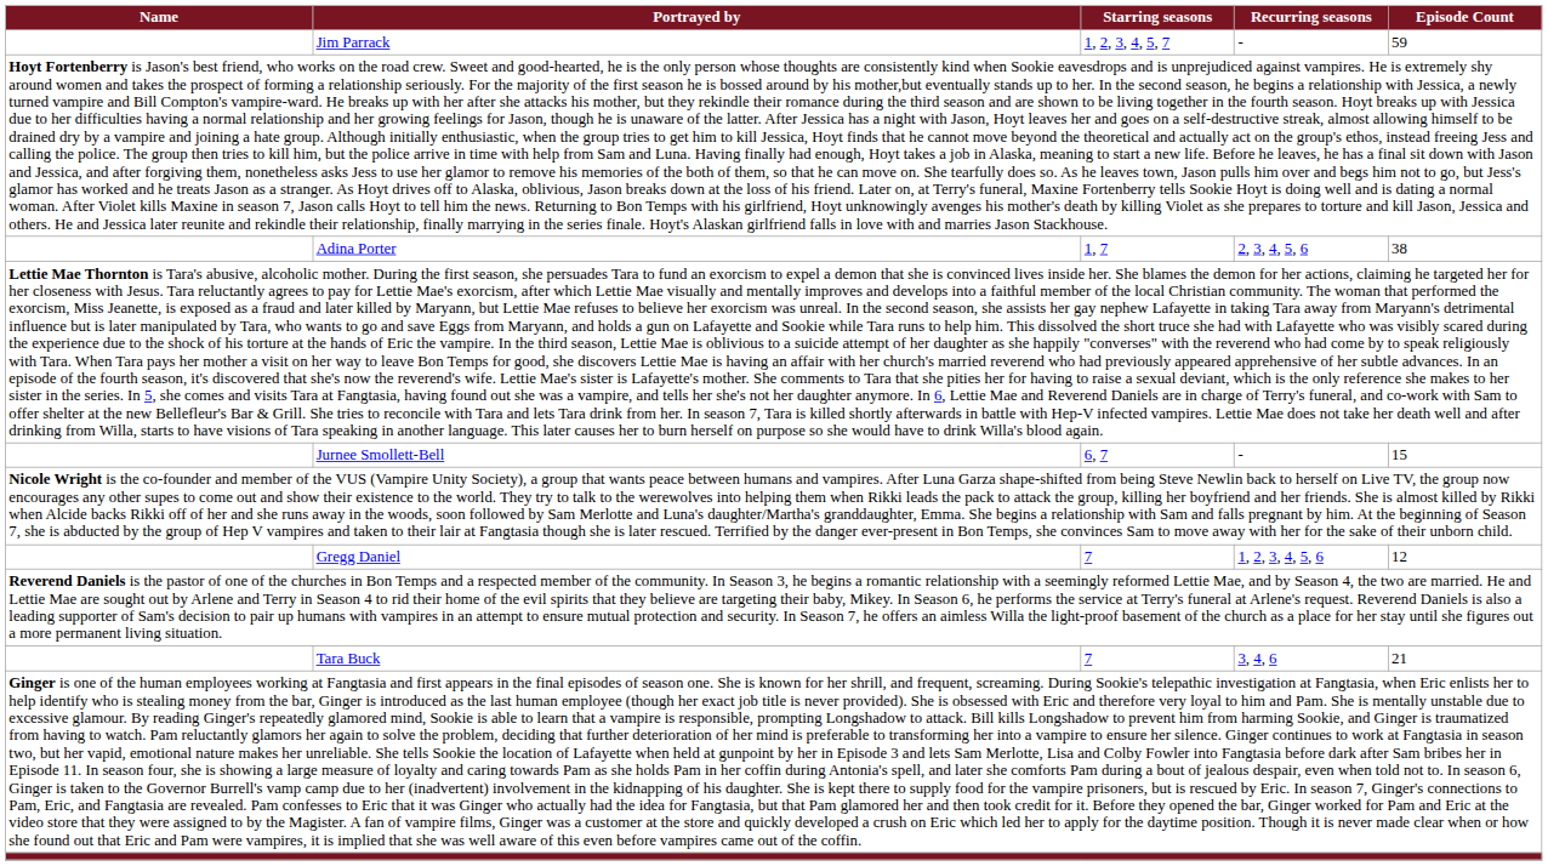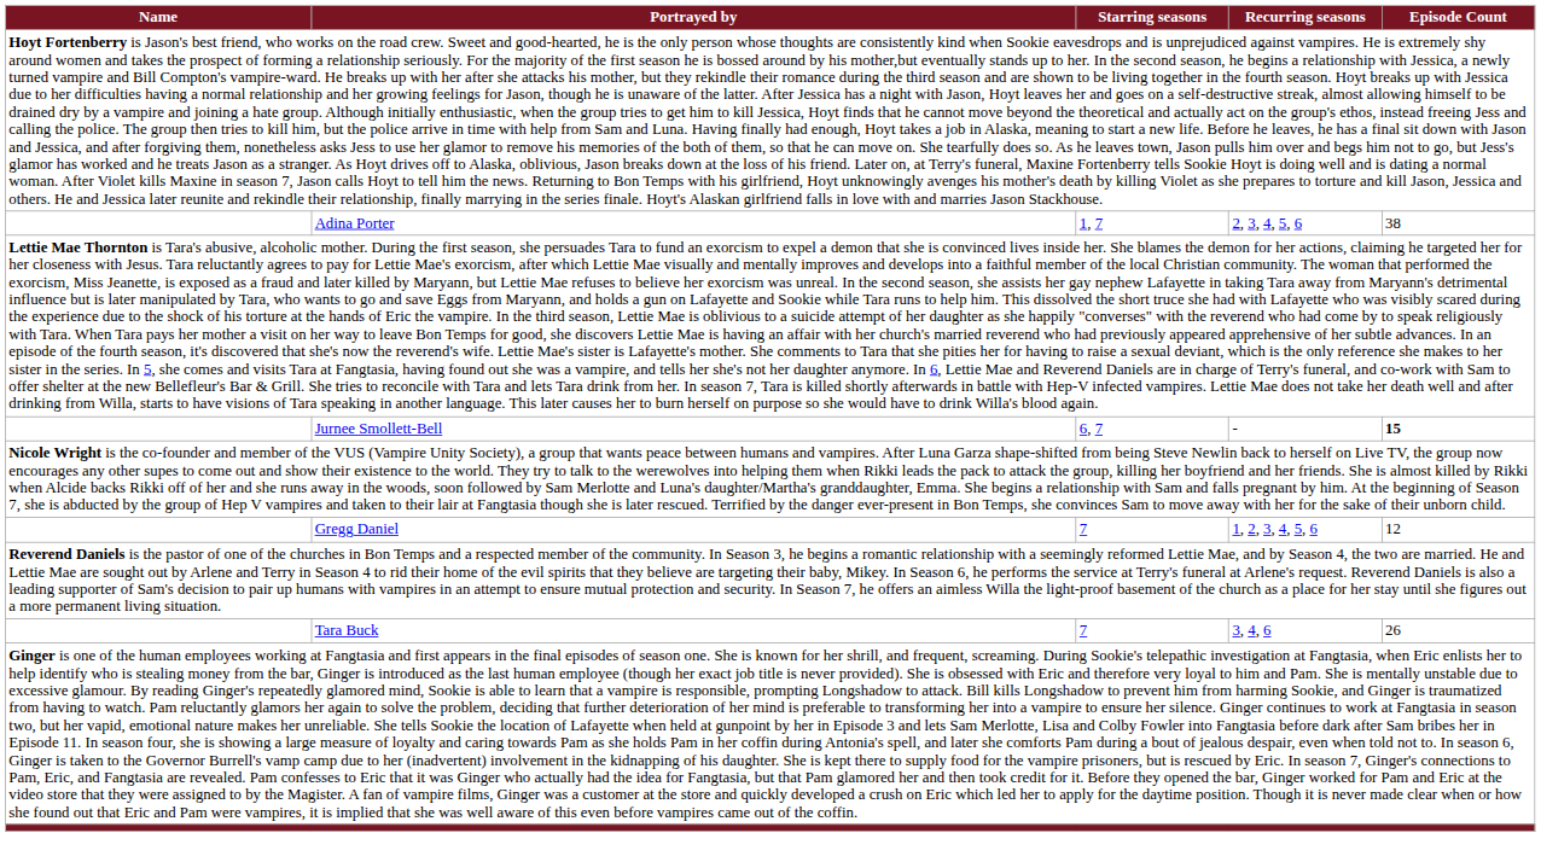- row: Jim Parrack | 1, 2, 3, 4, 5, 7 | - | 59
Jurnee Smollett-Bell | Episode Count: normal -> bold
Tara Buck | Episode Count: 21 -> 26
